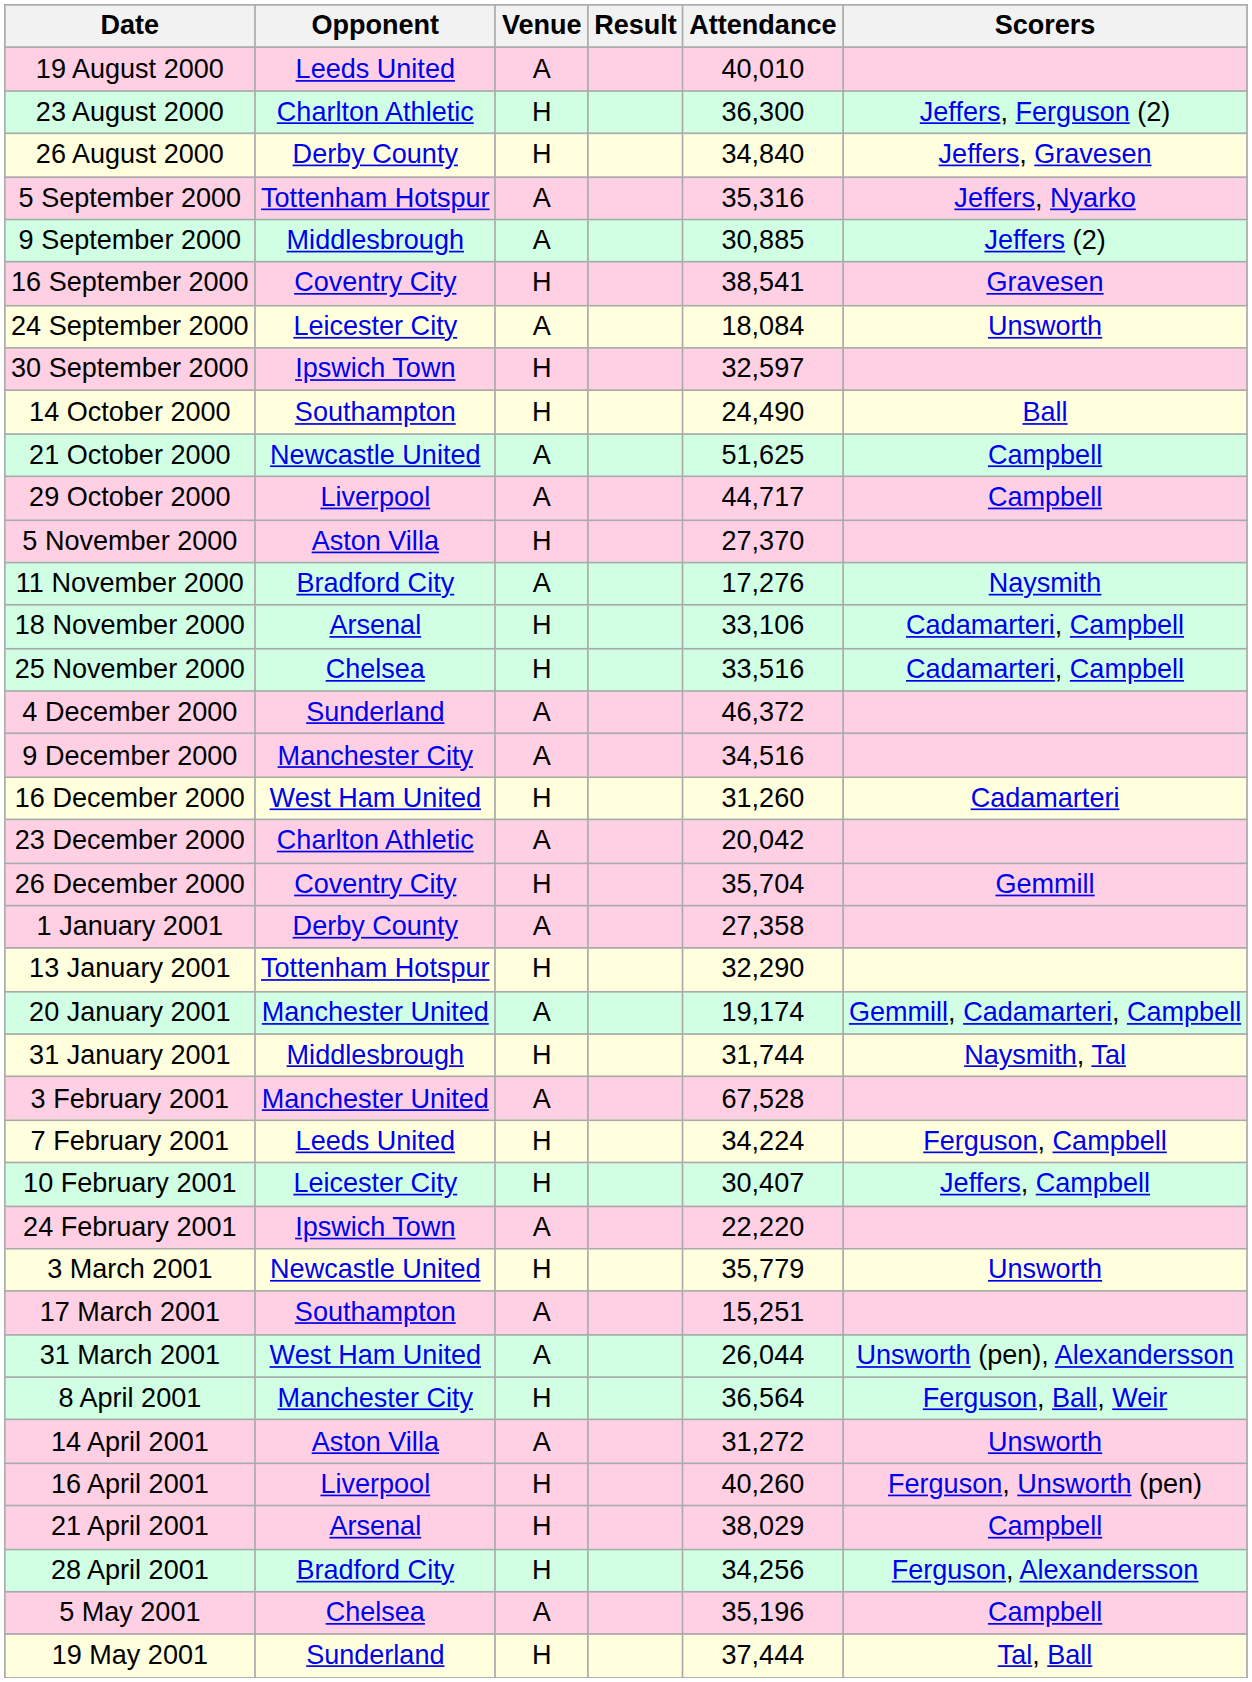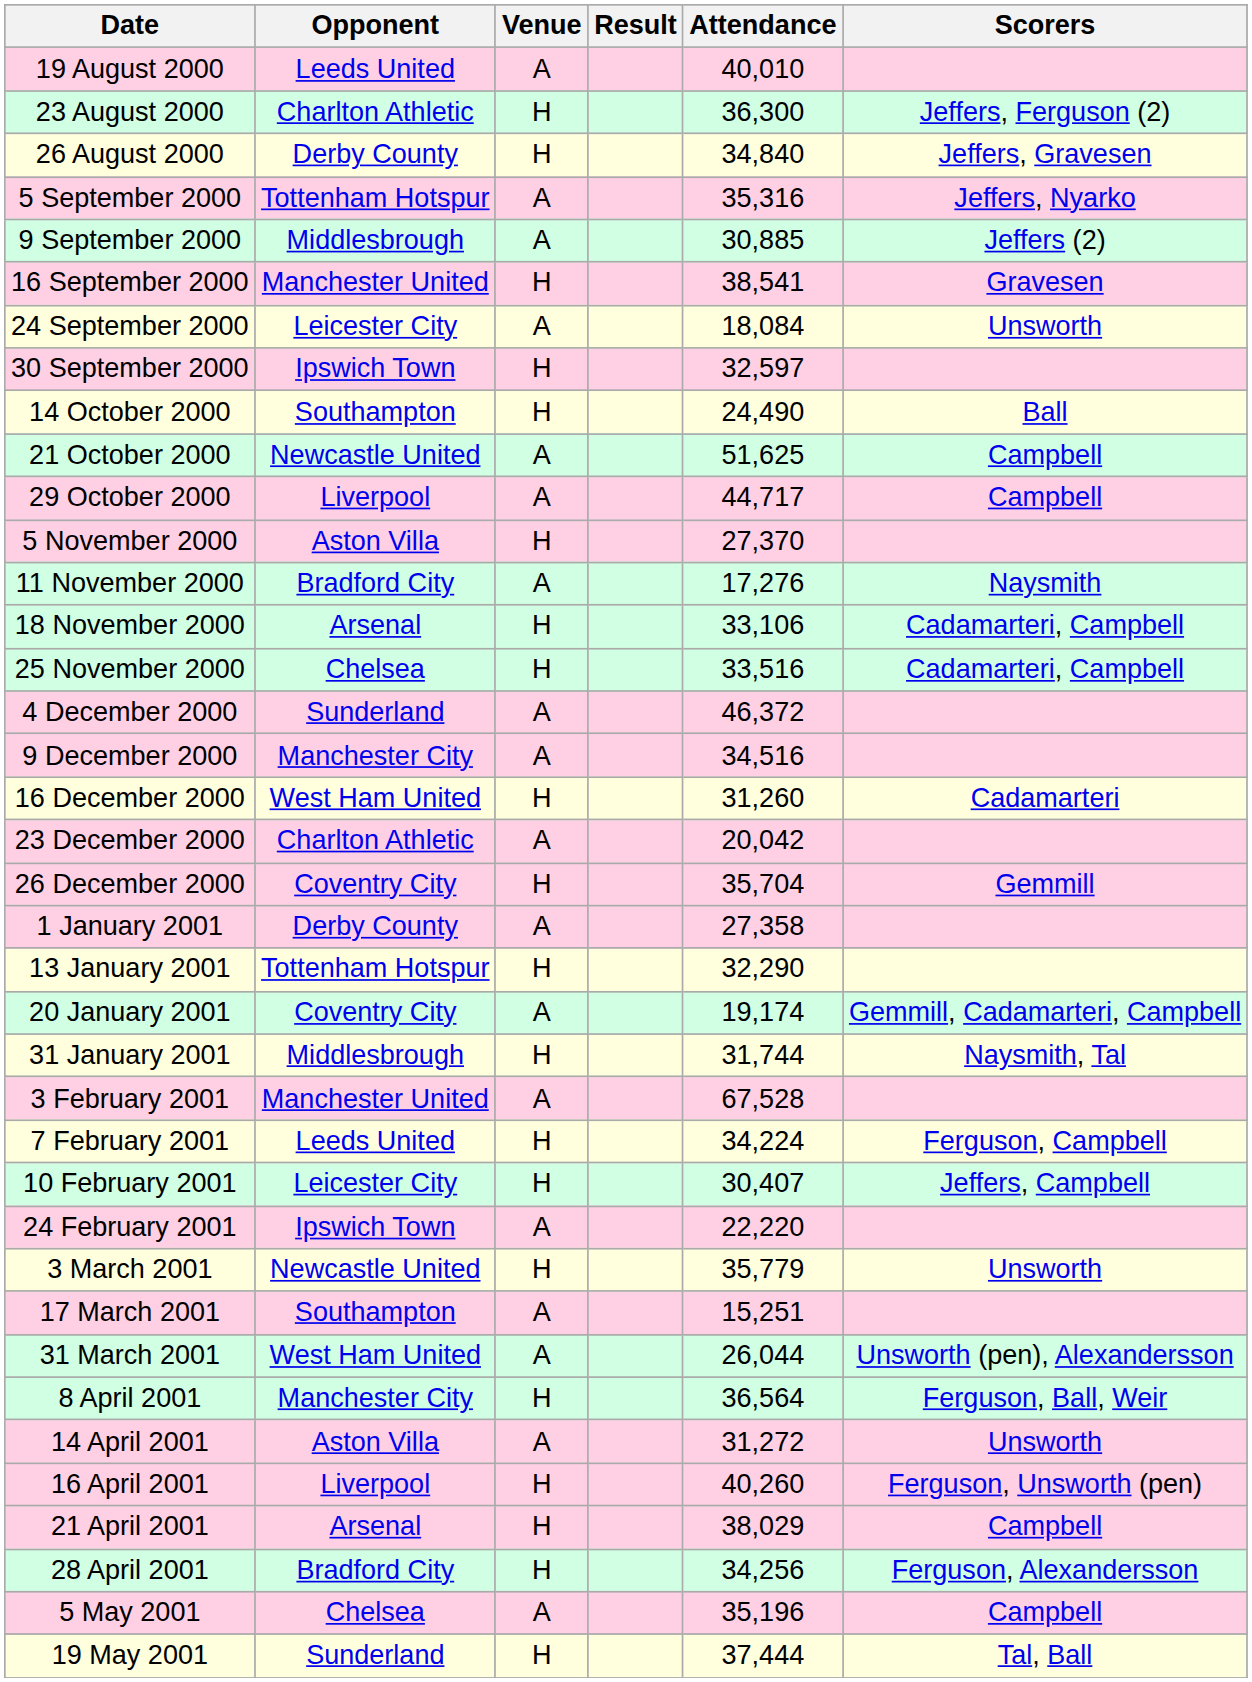16 September 2000 | Opponent: Coventry City -> Manchester United
20 January 2001 | Opponent: Manchester United -> Coventry City
